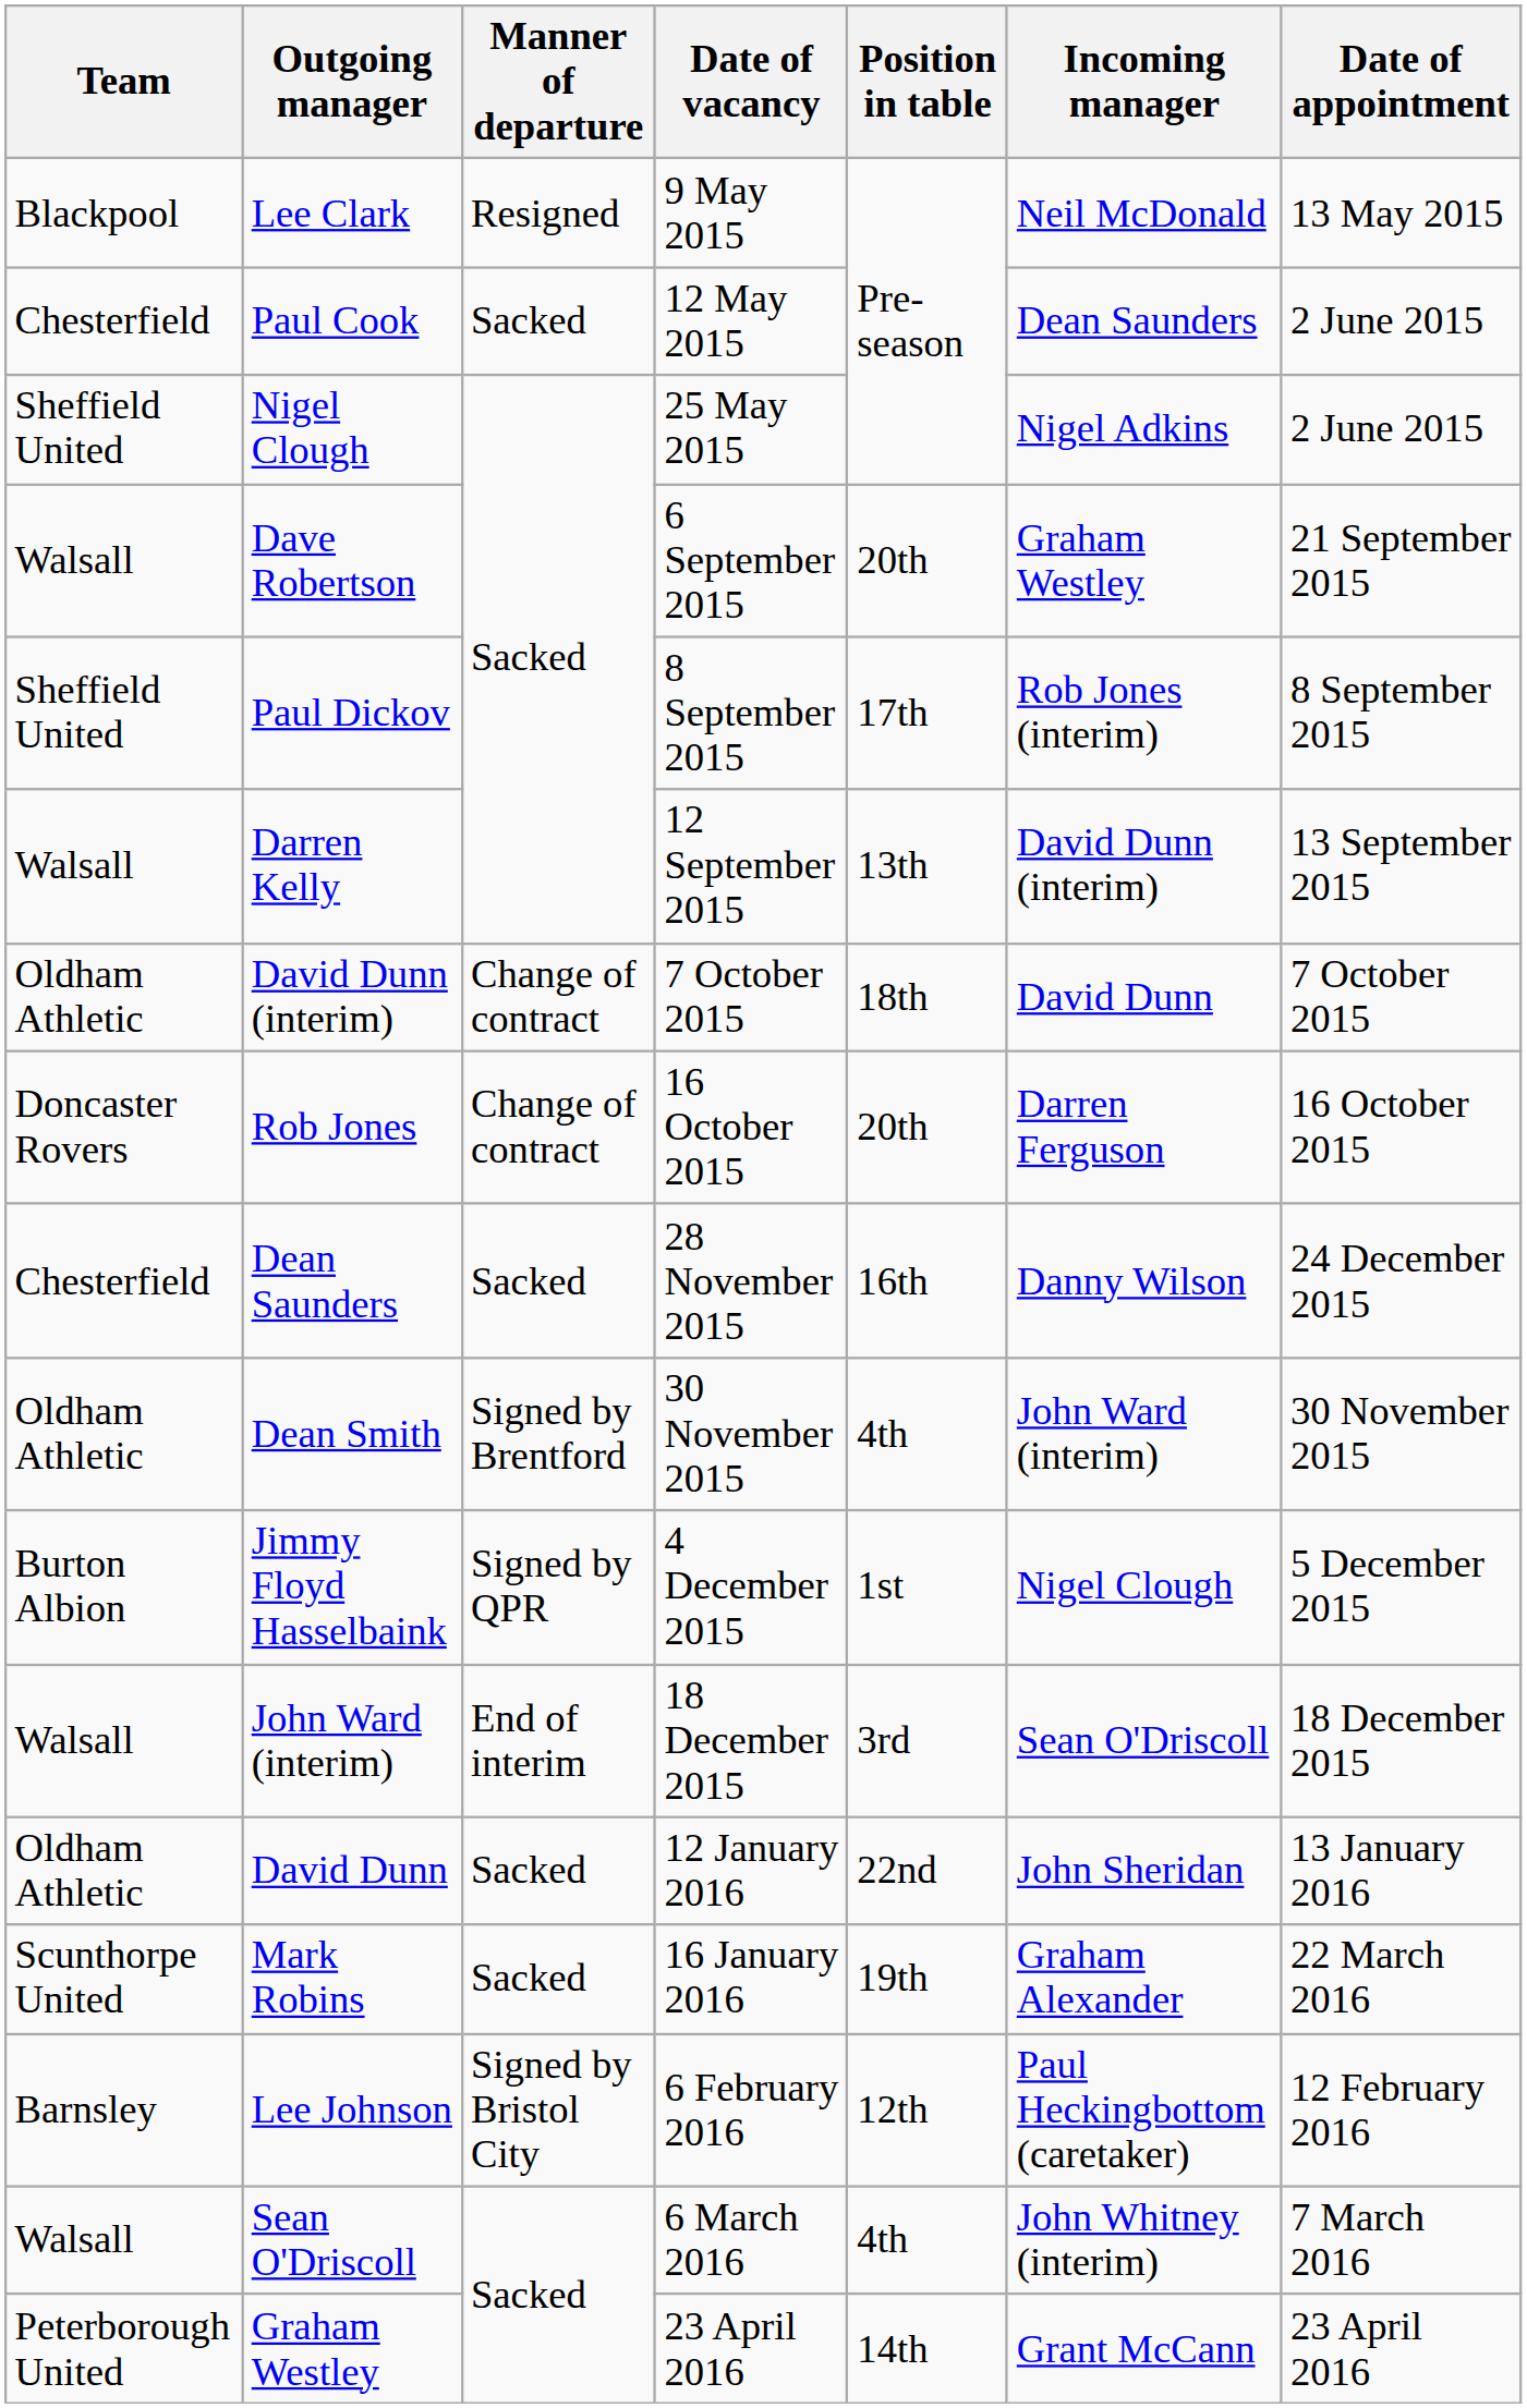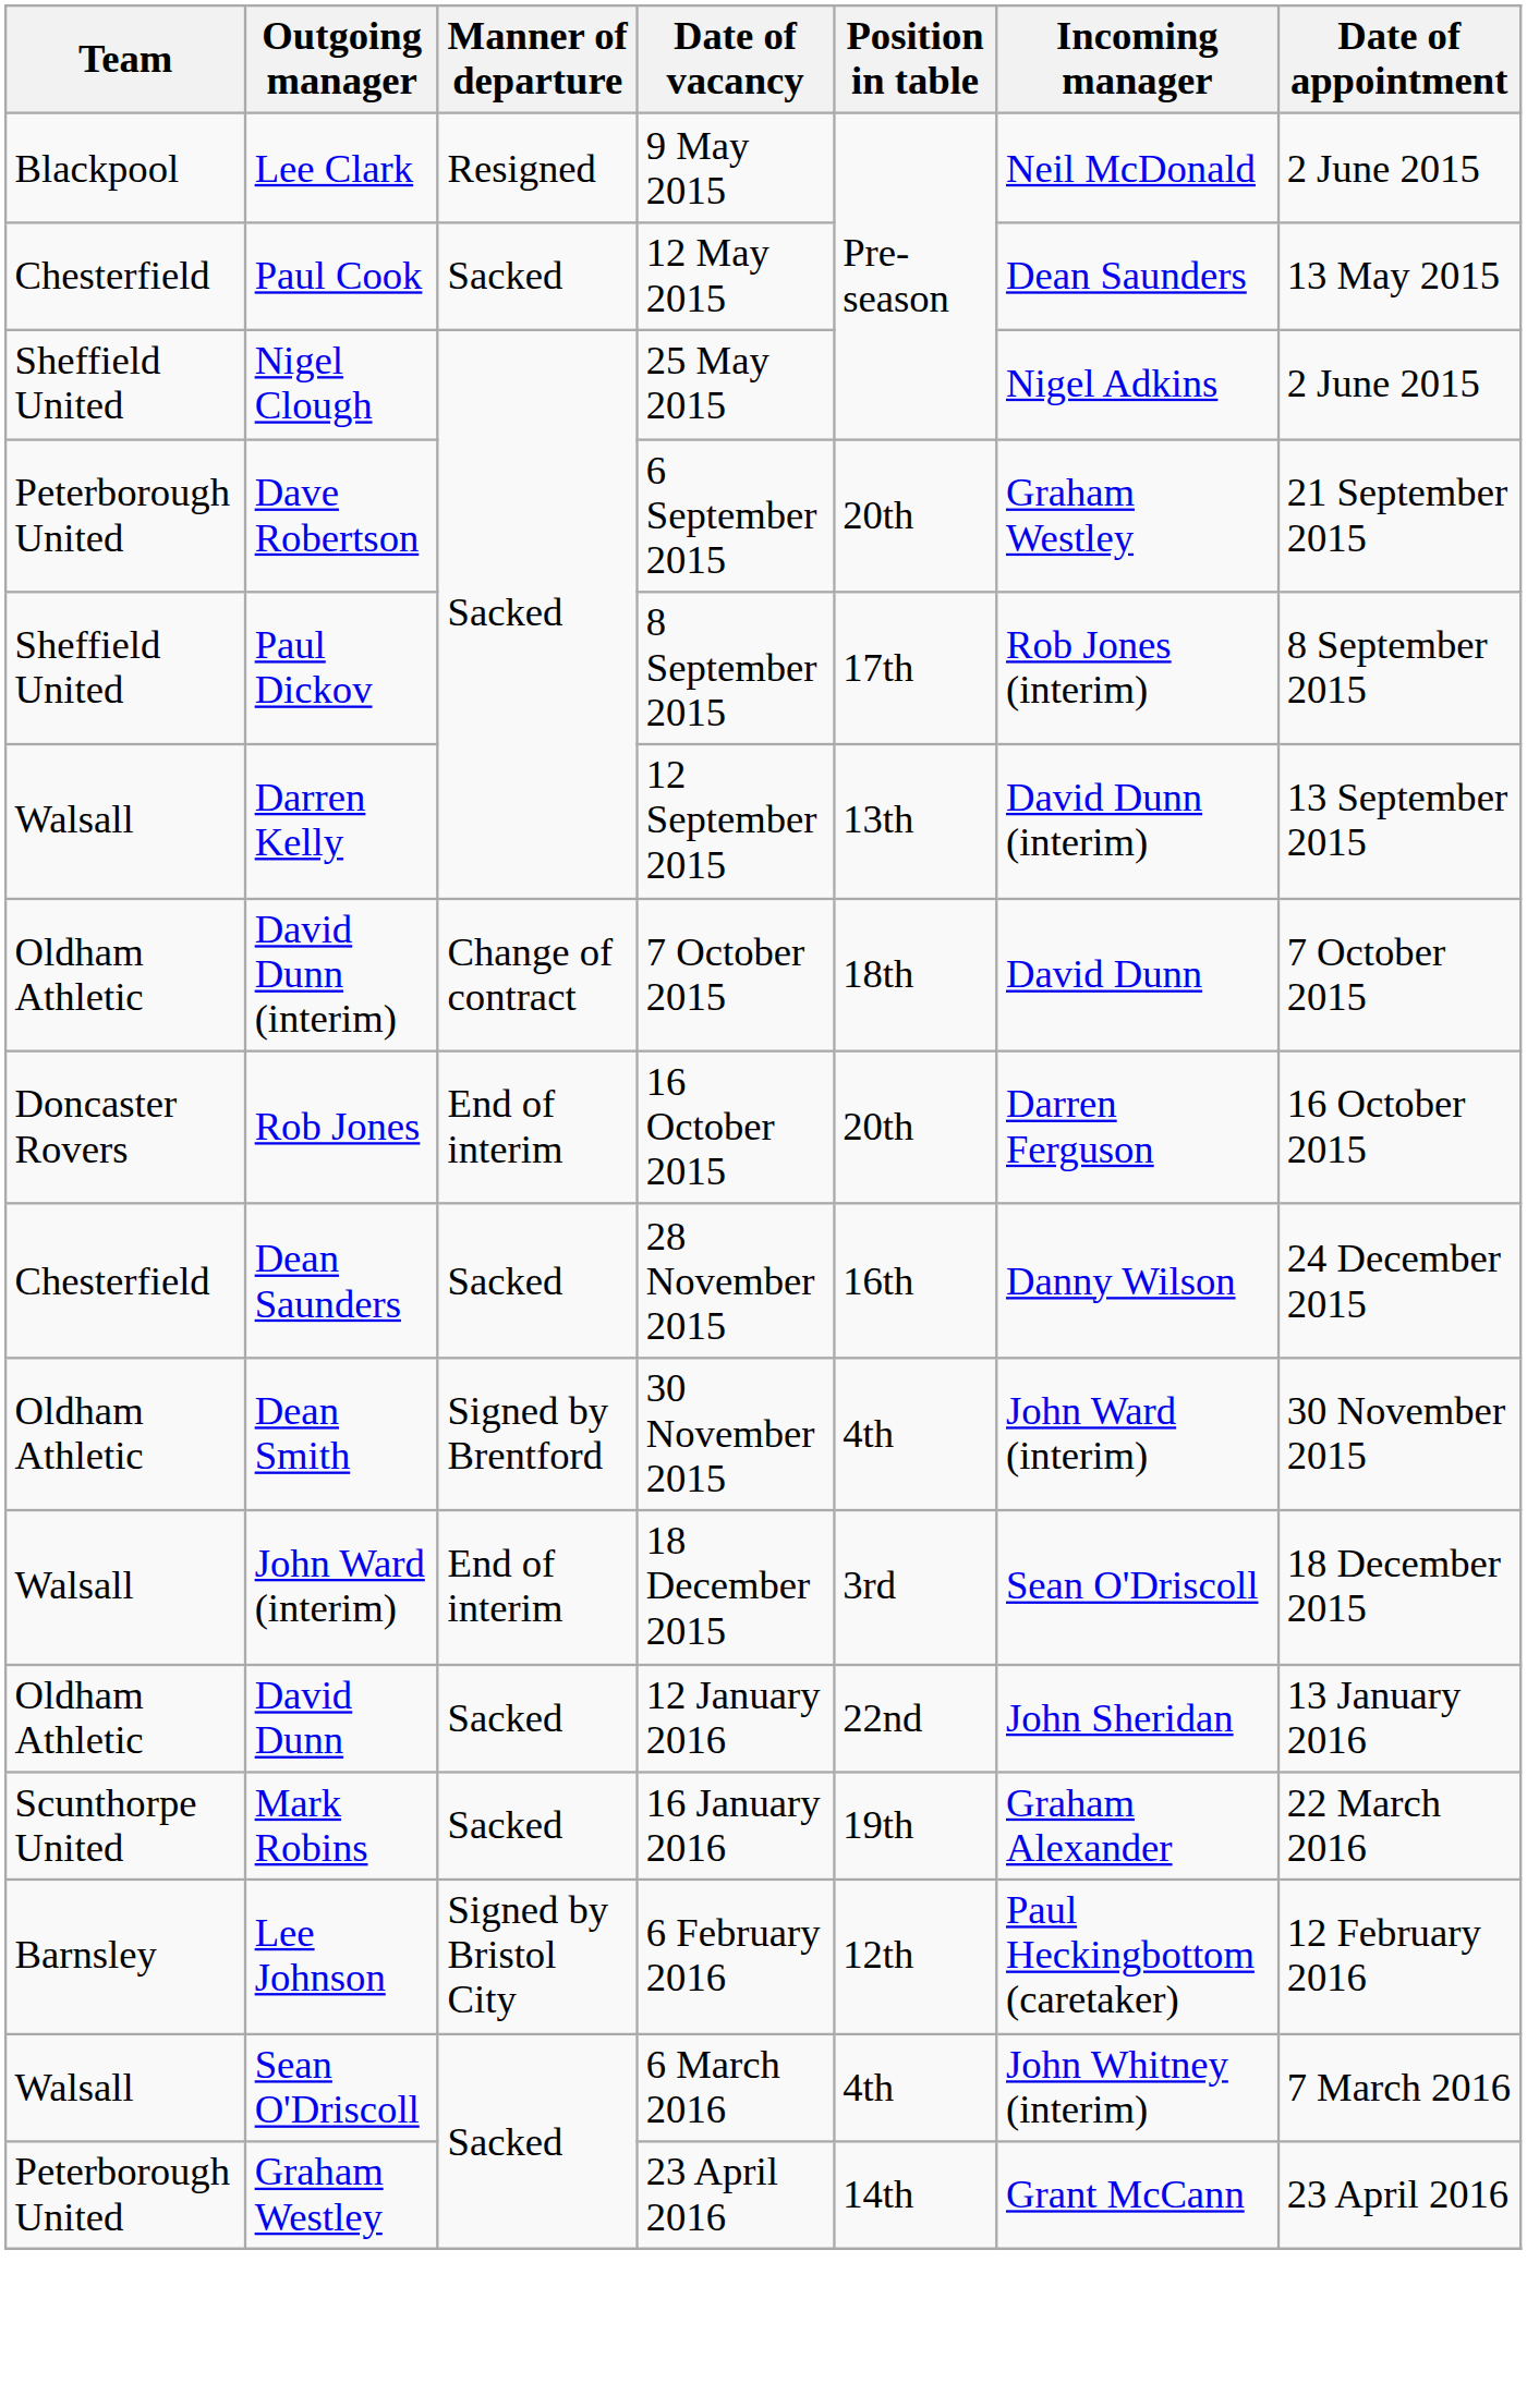Lee Clark | Date of appointment: 13 May 2015 -> 2 June 2015
Paul Cook | Date of appointment: 2 June 2015 -> 13 May 2015
Dave Robertson | Team: Walsall -> Peterborough United
Rob Jones | Manner of departure: Change of contract -> End of interim
- row: Burton Albion | Jimmy Floyd Hasselbaink | Signed by QPR | 4 December 2015 | 1st | Nigel Clough | 5 December 2015
